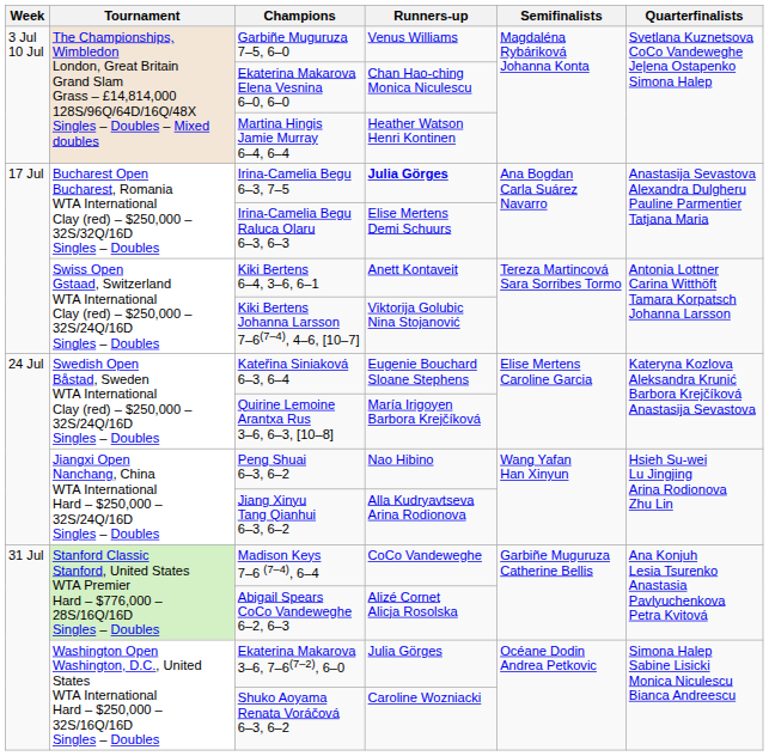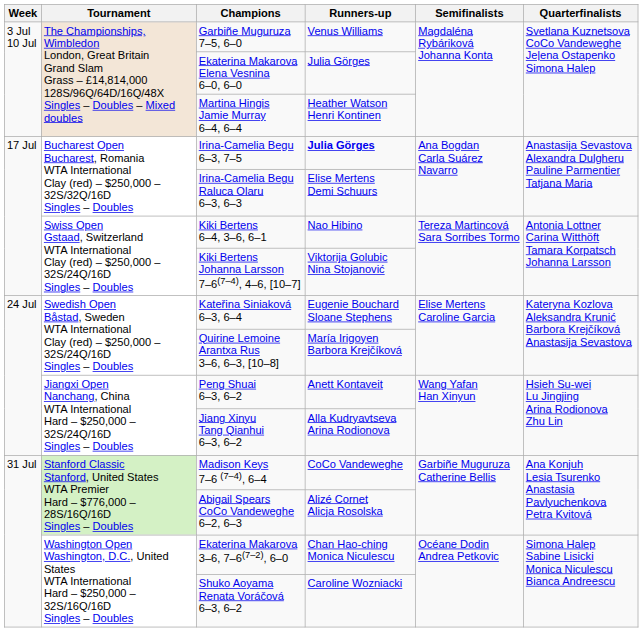Ekaterina Makarova Elena Vesnina 6–0, 6–0 | Runners-up: Chan Hao-ching Monica Niculescu -> Julia Görges
Kiki Bertens 6–4, 3–6, 6–1 | Runners-up: Anett Kontaveit -> Nao Hibino
Peng Shuai 6–3, 6–2 | Runners-up: Nao Hibino -> Anett Kontaveit
Ekaterina Makarova 3–6, 7–6(7–2), 6–0 | Runners-up: Julia Görges -> Chan Hao-ching Monica Niculescu
